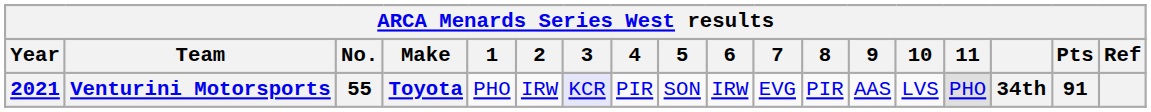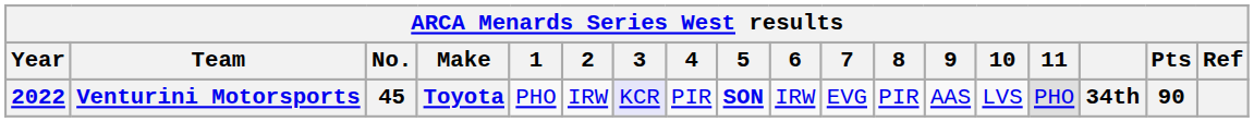Venturini Motorsports | Year: 2021 -> 2022
Venturini Motorsports | No.: 55 -> 45
Venturini Motorsports | 5: normal -> bold
Venturini Motorsports | Pts: 91 -> 90
